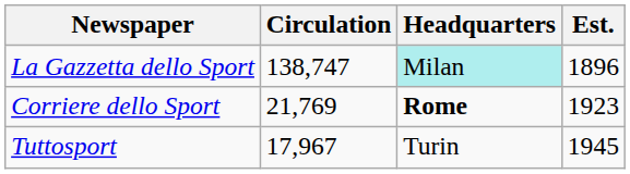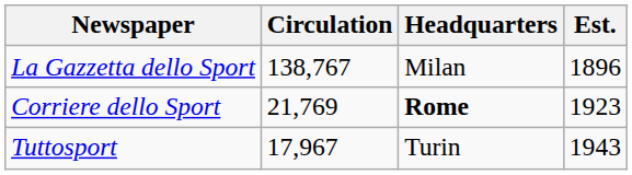La Gazzetta dello Sport | Circulation: 138,747 -> 138,767
La Gazzetta dello Sport | Headquarters: paleturquoise background -> no background
Tuttosport | Est.: 1945 -> 1943
